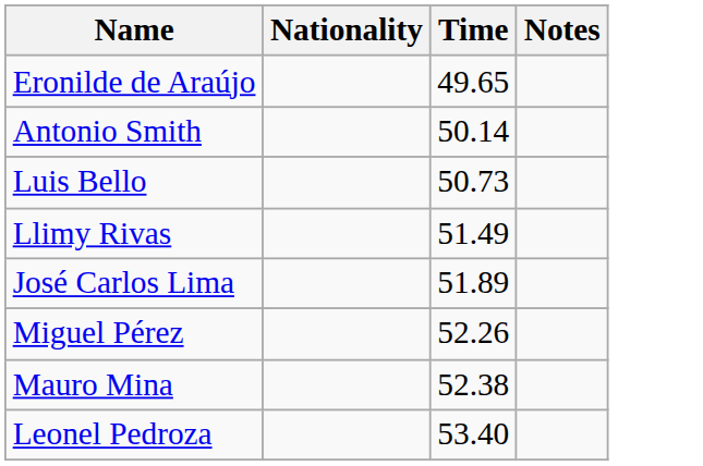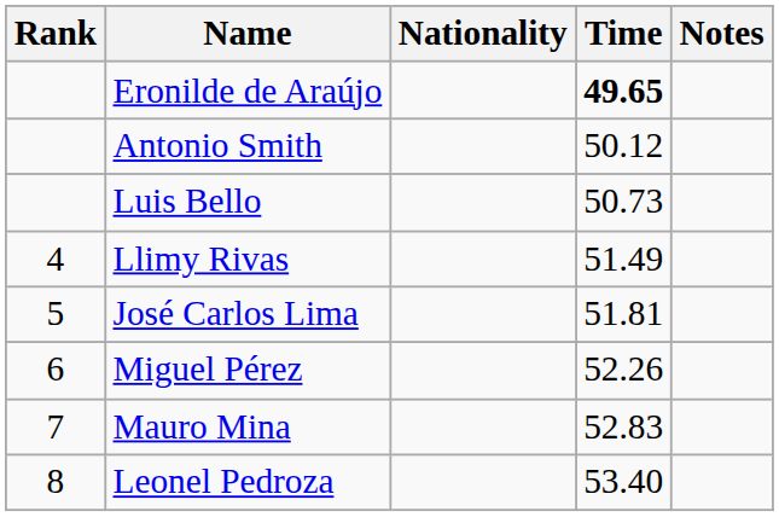+ column: Rank | 4 | 5 | 6 | 7 | 8
Eronilde de Araújo | Time: normal -> bold
Antonio Smith | Time: 50.14 -> 50.12
José Carlos Lima | Time: 51.89 -> 51.81
Mauro Mina | Time: 52.38 -> 52.83
